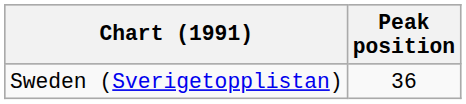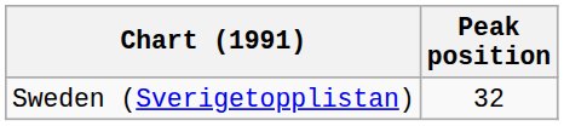Sweden (Sverigetopplistan) | Peak position: 36 -> 32
